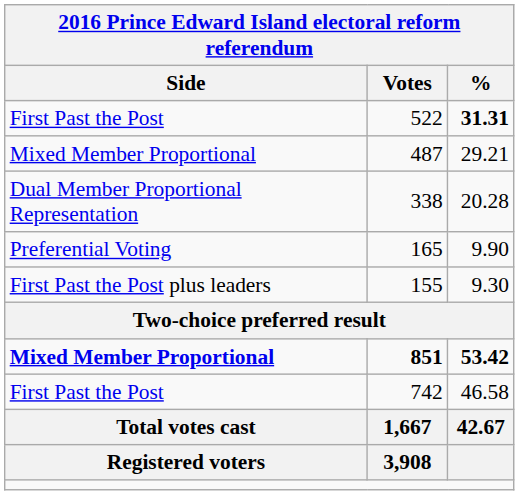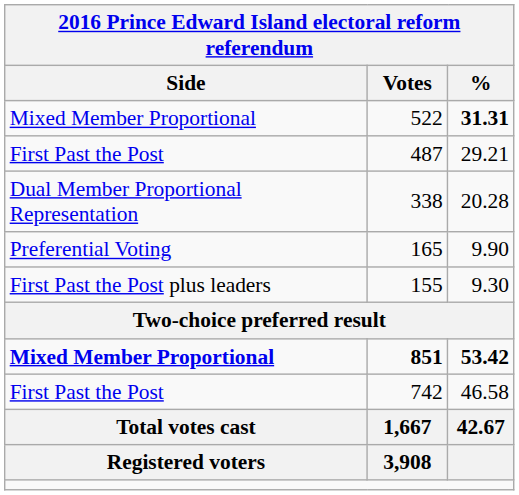522 | Side: First Past the Post -> Mixed Member Proportional
487 | Side: Mixed Member Proportional -> First Past the Post
